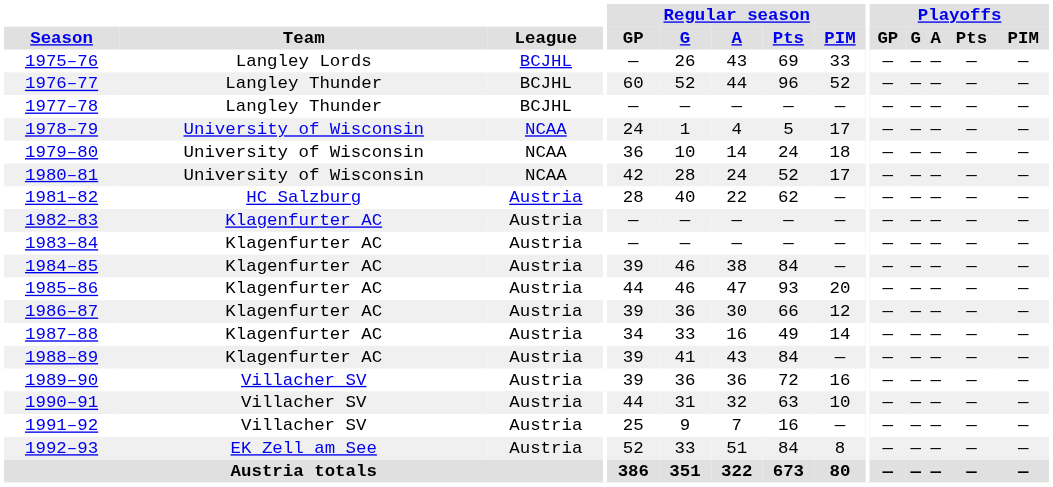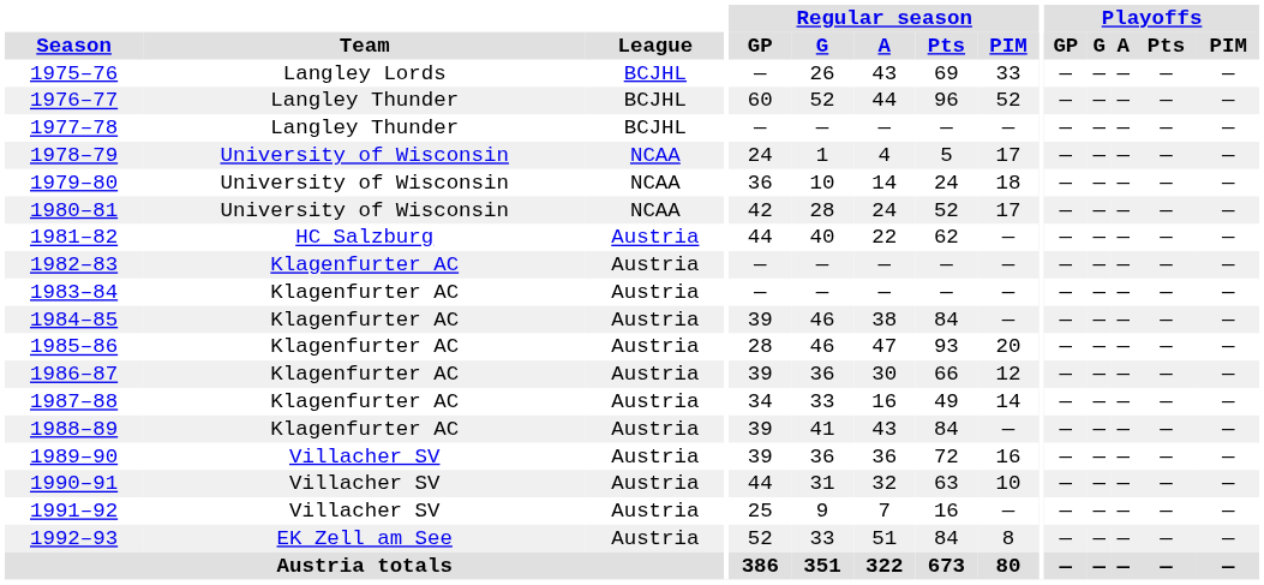1981–82 | Regular season / GP: 28 -> 44
1985–86 | Regular season / GP: 44 -> 28
